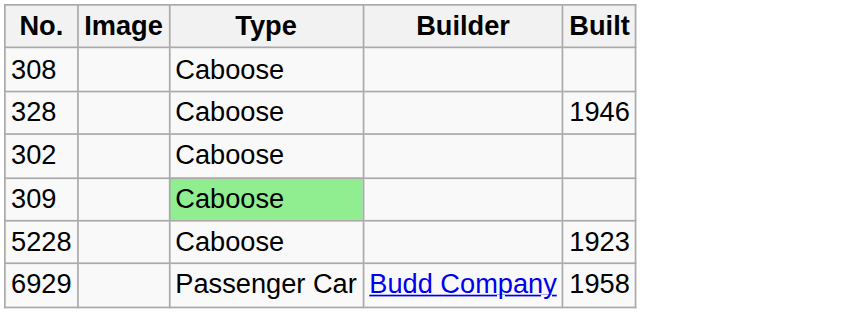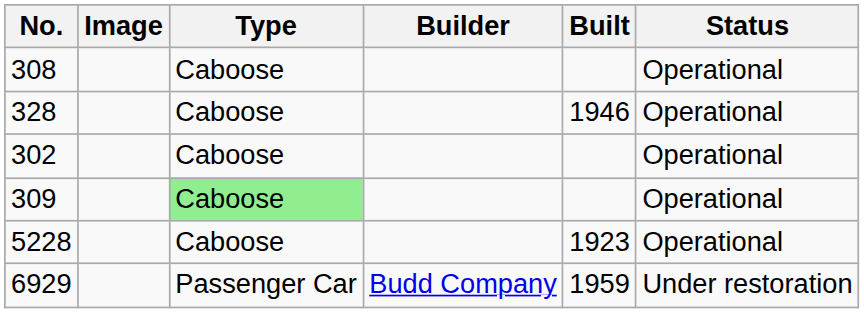+ column: Status | Operational | Operational | Operational | Operational | Operational | Under restoration
6929 | Built: 1958 -> 1959
